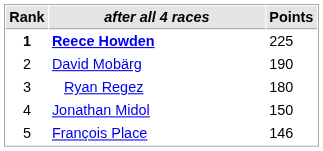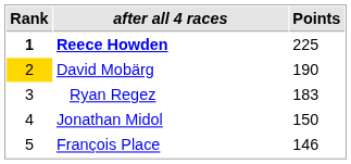David Mobärg | Rank: no background -> gold background
Ryan Regez | Points: 180 -> 183
